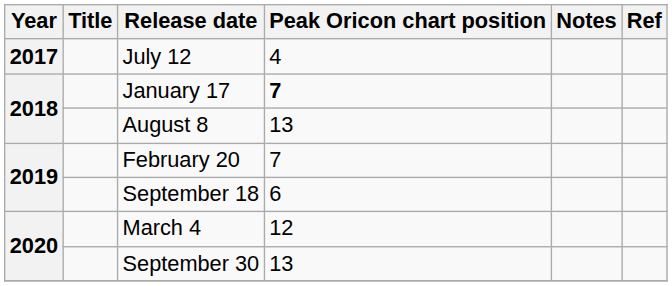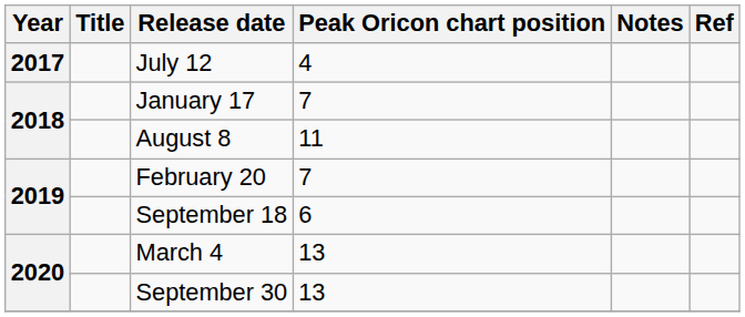January 17 | Peak Oricon chart position: bold -> normal
August 8 | Peak Oricon chart position: 13 -> 11
March 4 | Peak Oricon chart position: 12 -> 13
